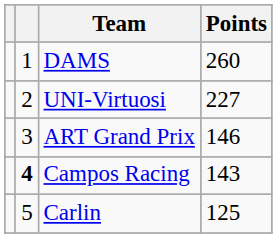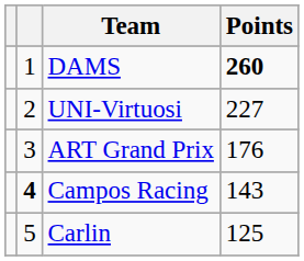DAMS | Points: normal -> bold
ART Grand Prix | Points: 146 -> 176
